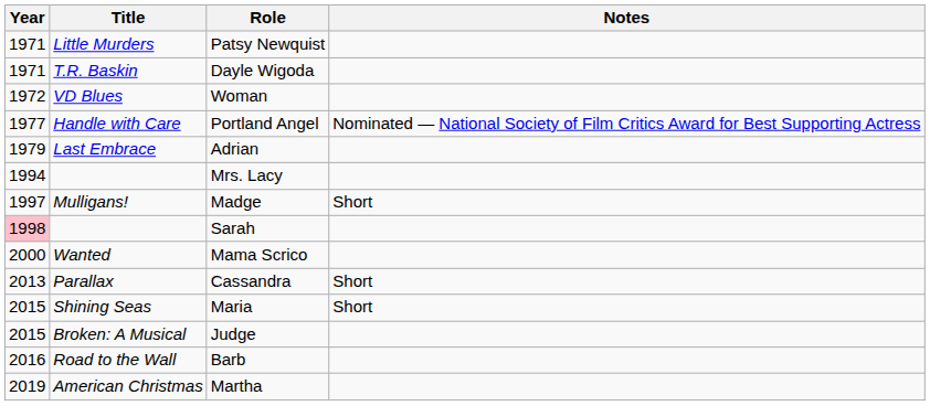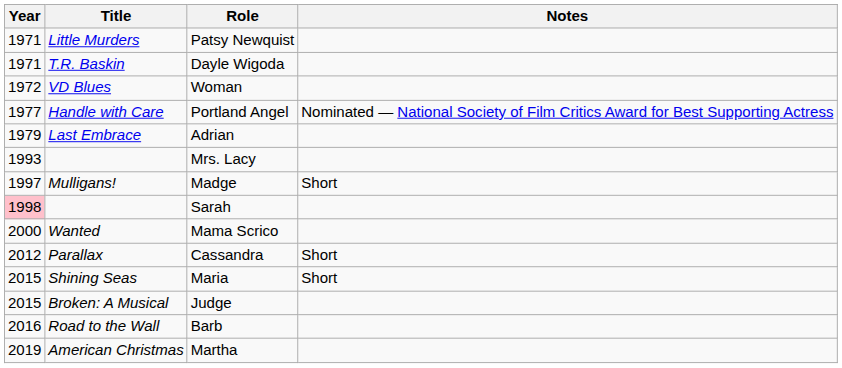Mrs. Lacy | Year: 1994 -> 1993
Cassandra | Year: 2013 -> 2012
